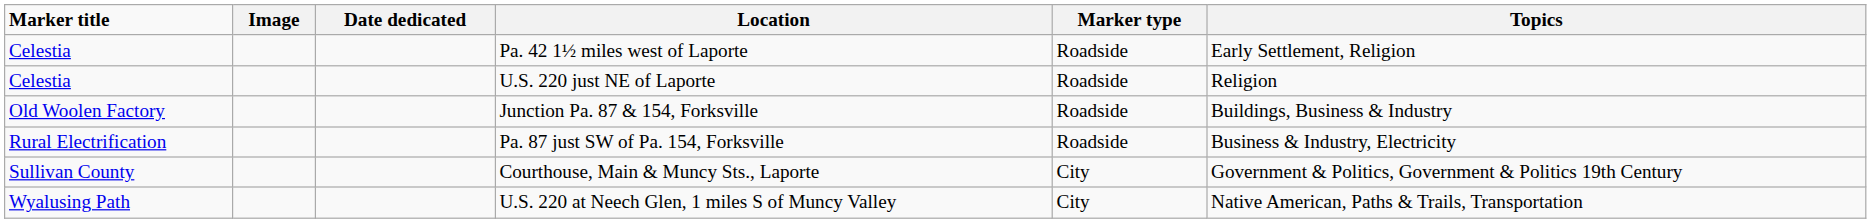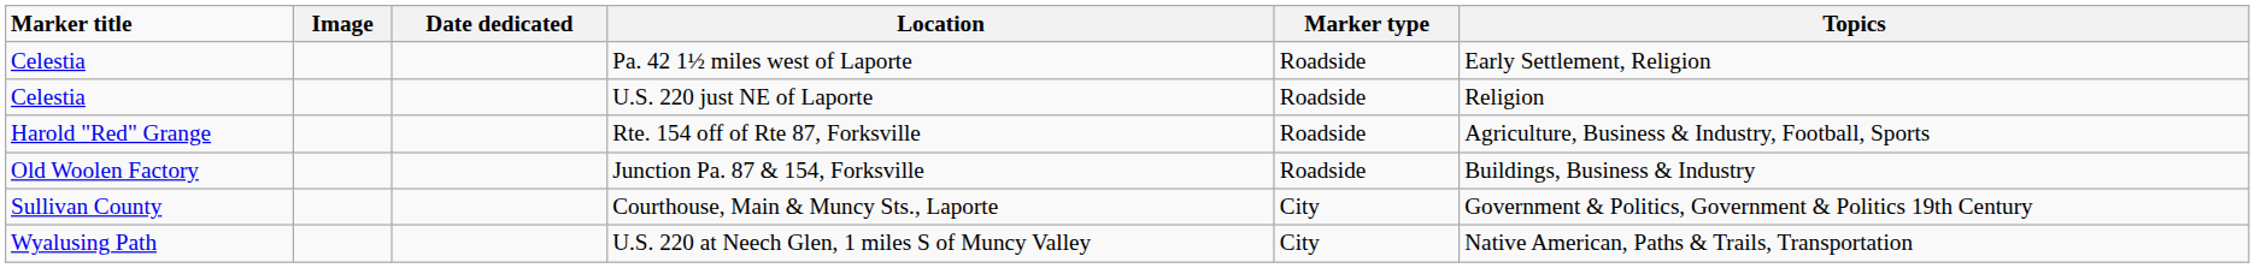+ row: Harold "Red" Grange | Rte. 154 off of Rte 87, Forksville | Roadside | Agriculture, Business & Industry, Football, Sports
- row: Rural Electrification | Pa. 87 just SW of Pa. 154, Forksville | Roadside | Business & Industry, Electricity
